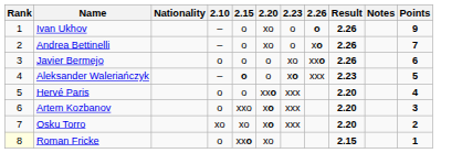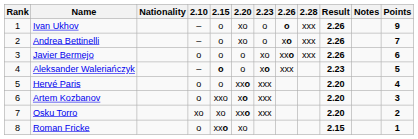+ column: 2.28 | xxx | xxx | xxx
Osku Torro | 2.20: xo -> xxo
Roman Fricke | Rank: lightyellow background -> no background
